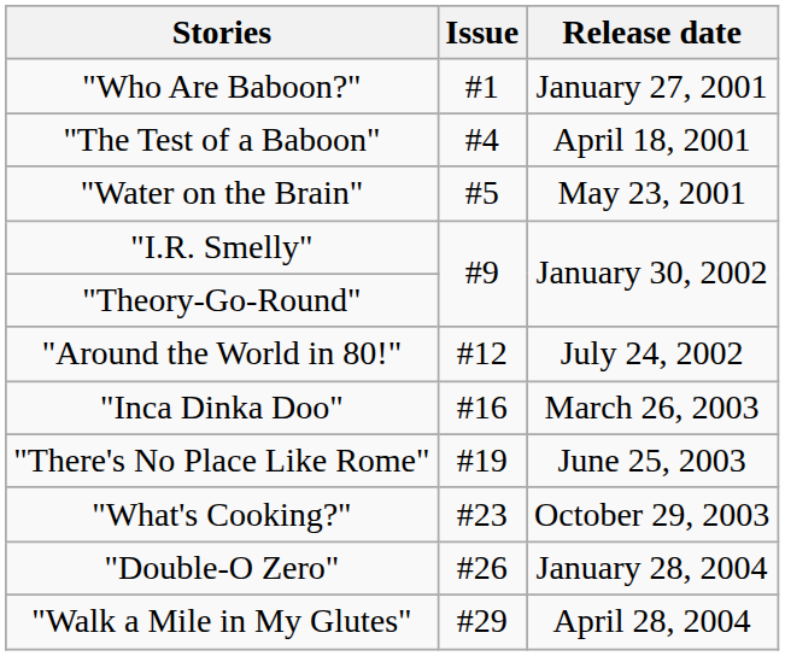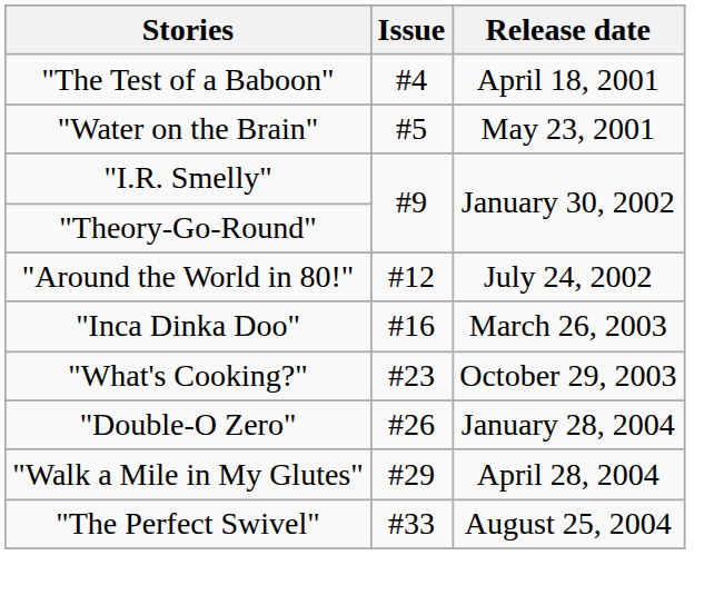- row: "Who Are Baboon?" | #1 | January 27, 2001
- row: "There's No Place Like Rome" | #19 | June 25, 2003
+ row: "The Perfect Swivel" | #33 | August 25, 2004
